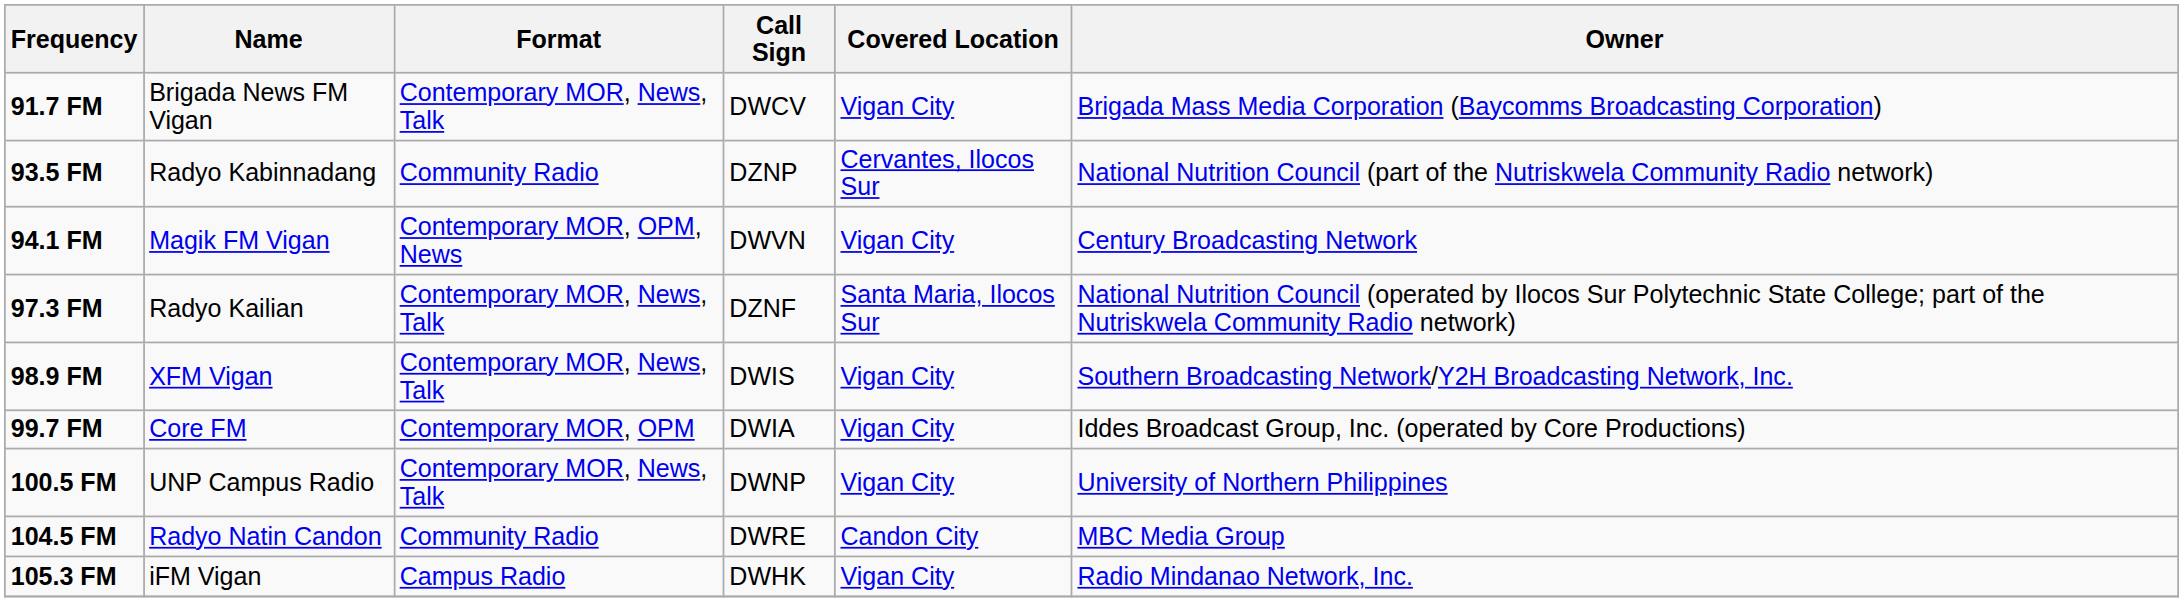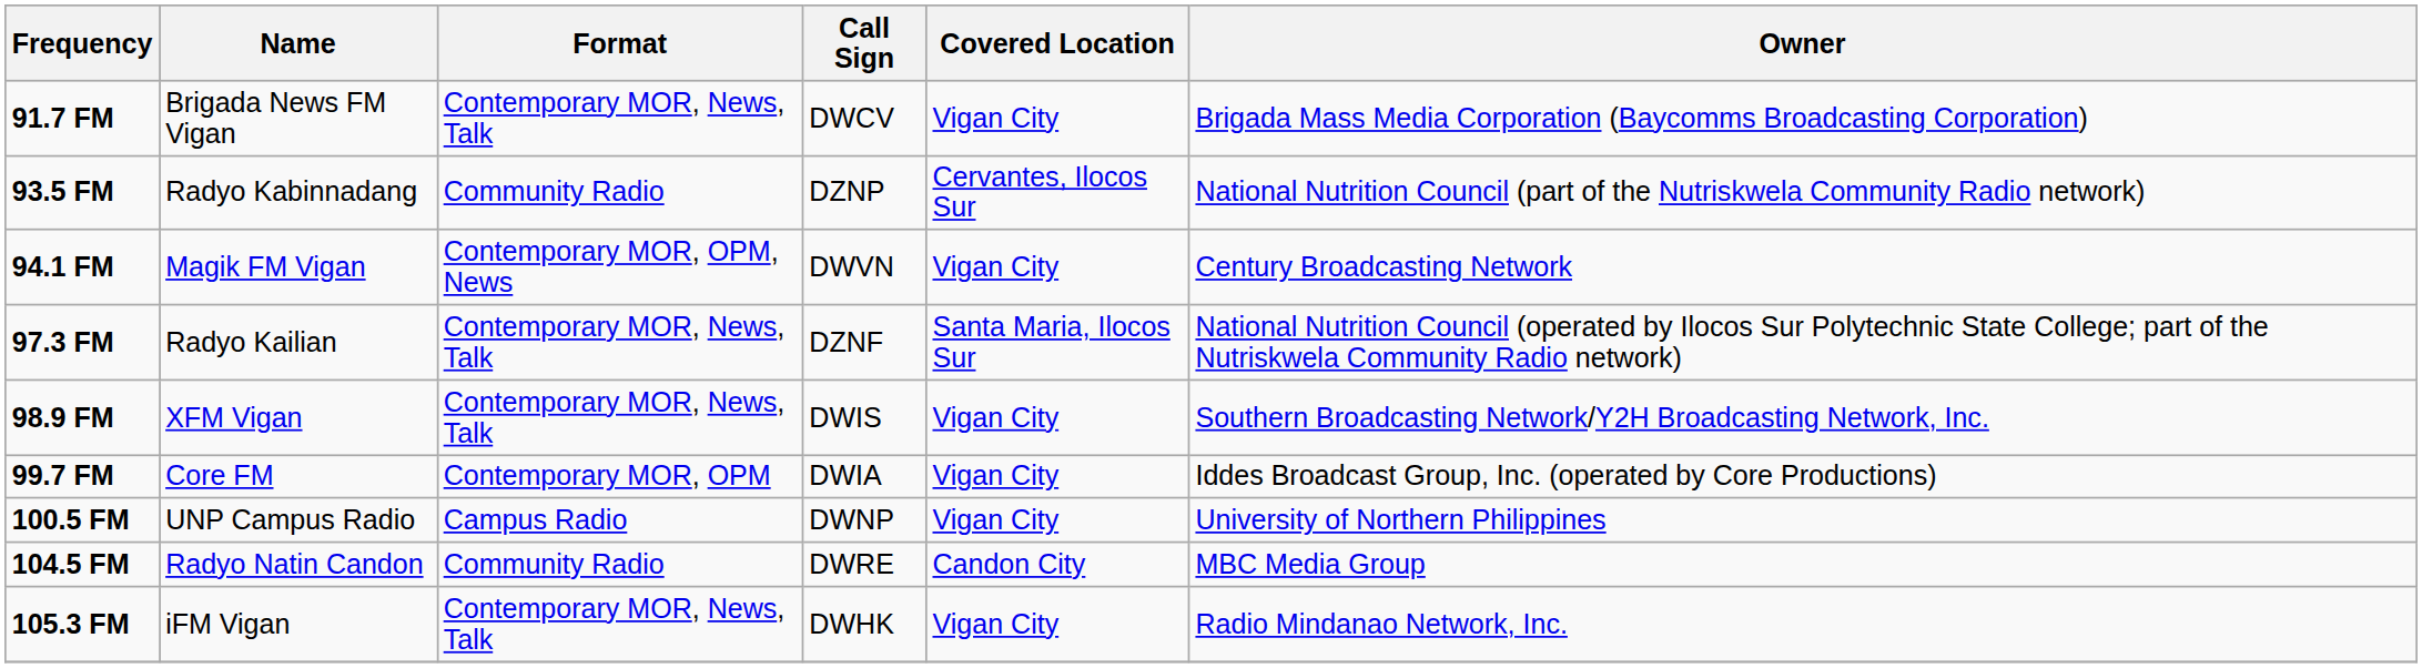100.5 FM | Format: Contemporary MOR, News, Talk -> Campus Radio
105.3 FM | Format: Campus Radio -> Contemporary MOR, News, Talk
